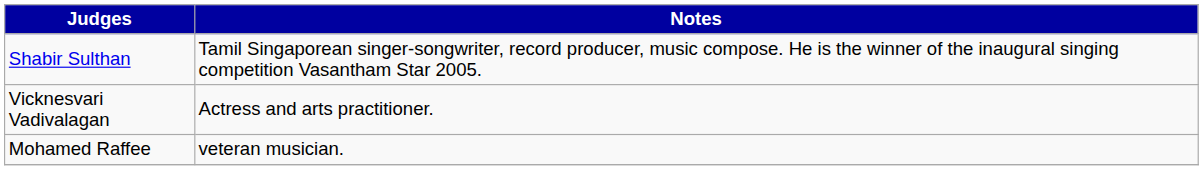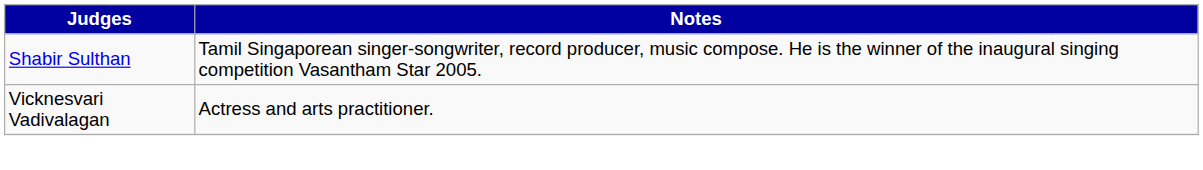- row: Mohamed Raffee | veteran musician.
